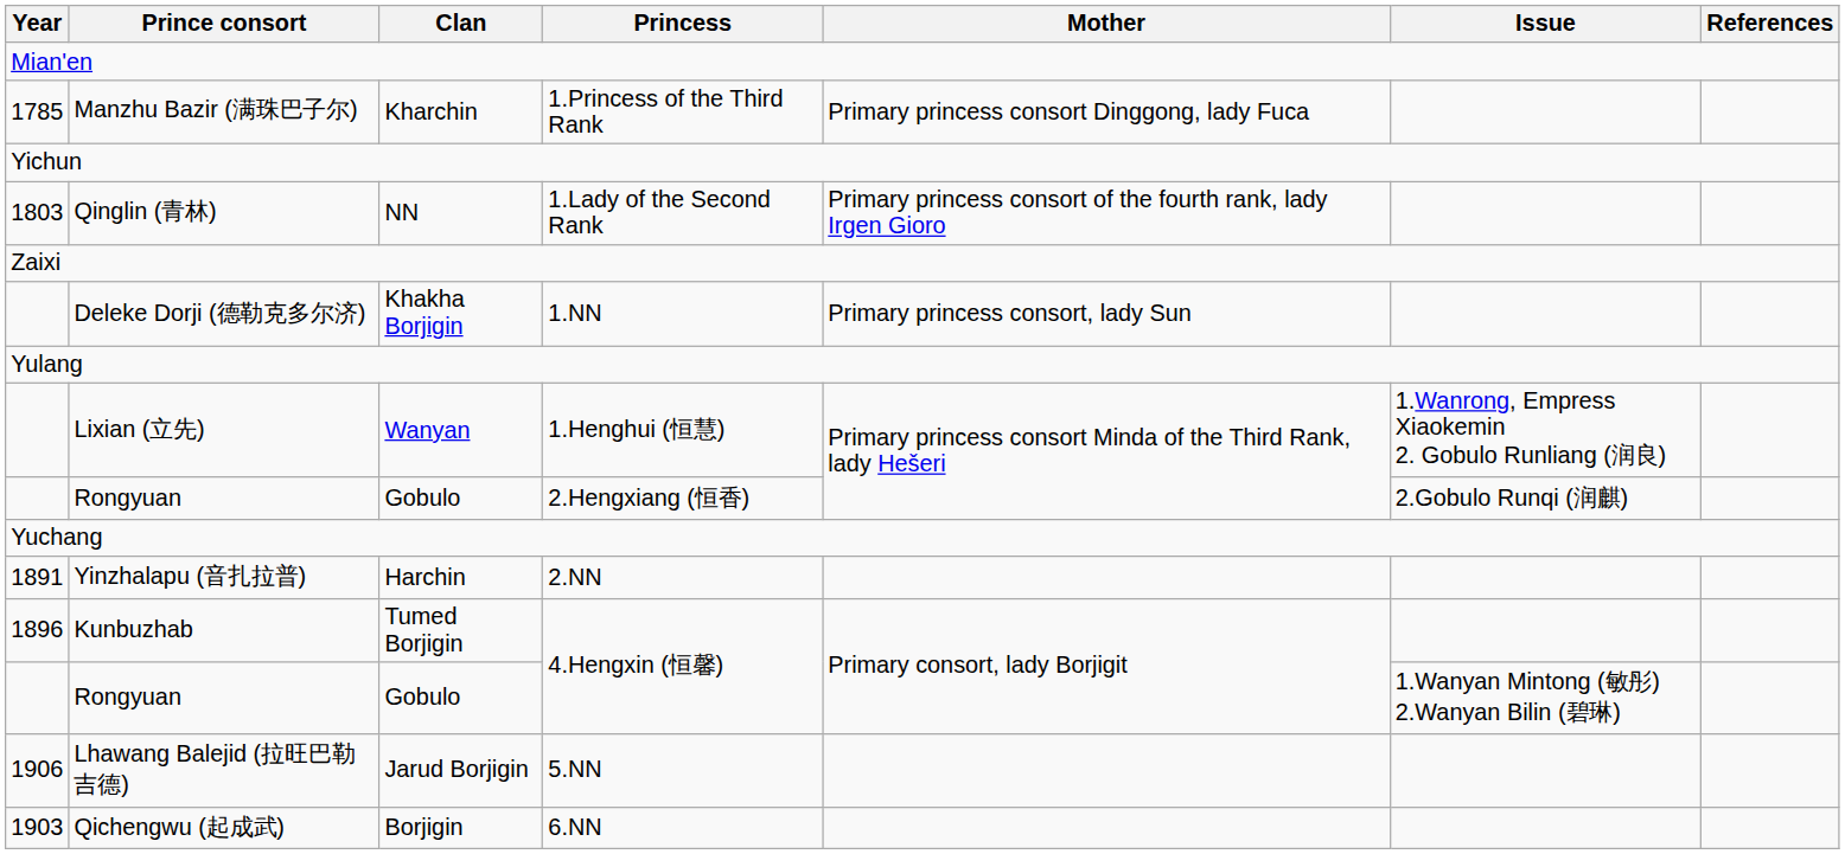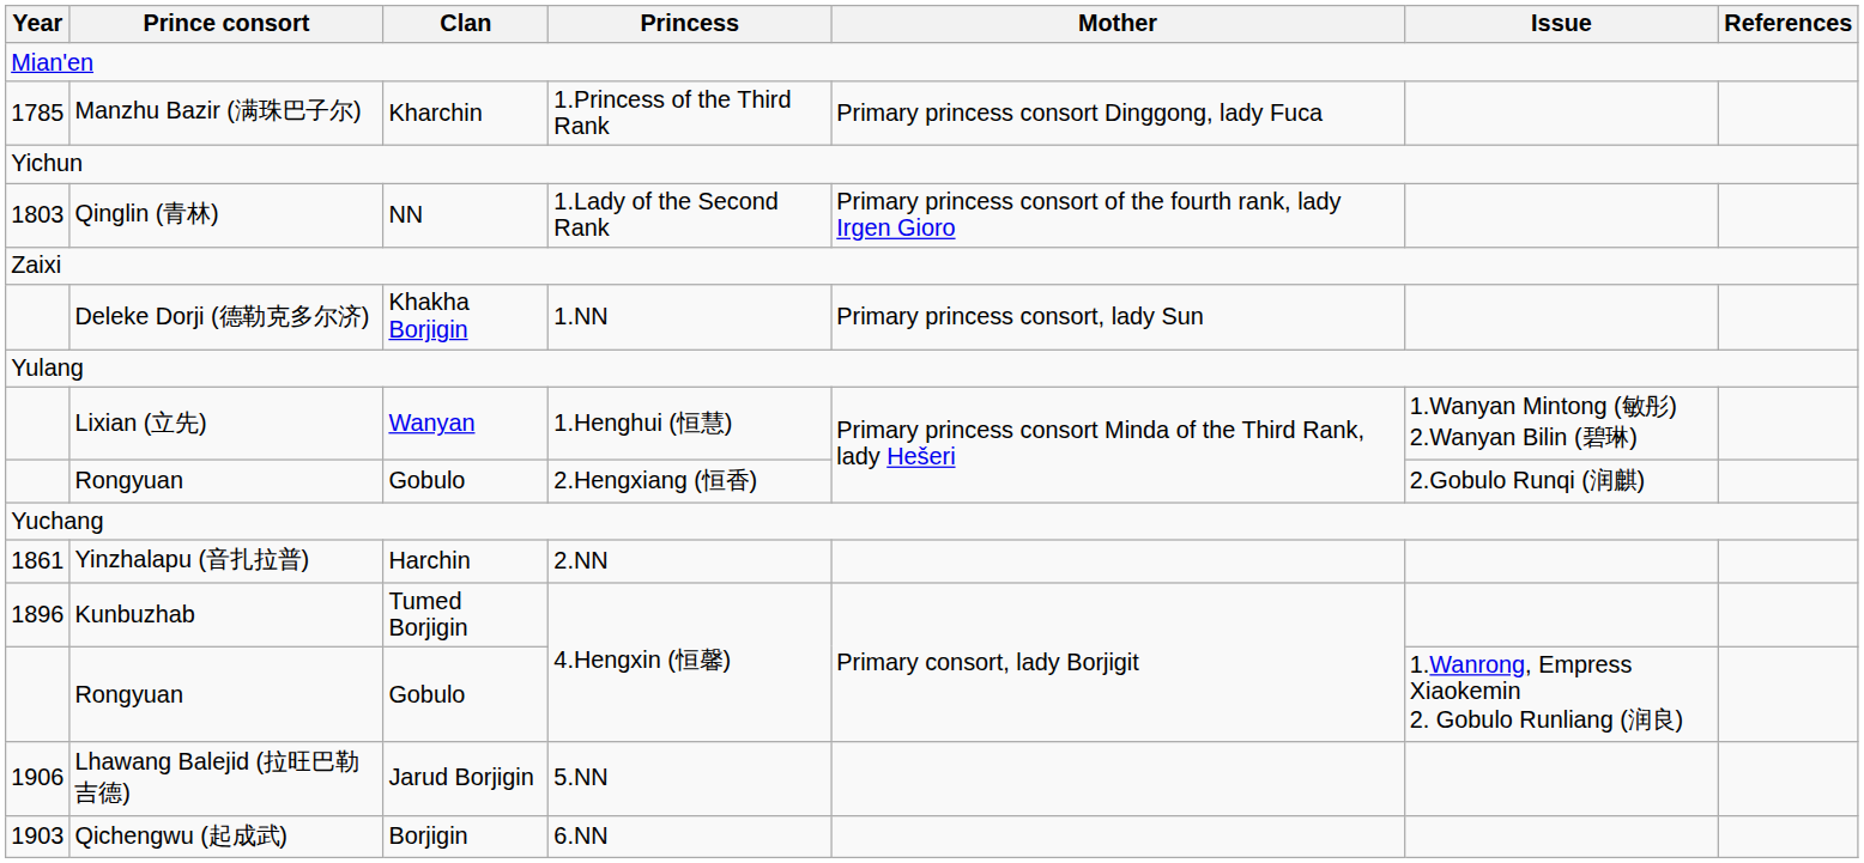Lixian (立先) | Issue: 1.Wanrong, Empress Xiaokemin 2. Gobulo Runliang (润良) -> 1.Wanyan Mintong (敏彤) 2.Wanyan Bilin (碧琳)
Yinzhalapu (音扎拉普) | Year: 1891 -> 1861
Rongyuan / 4.Hengxin (恒馨) | Issue: 1.Wanyan Mintong (敏彤) 2.Wanyan Bilin (碧琳) -> 1.Wanrong, Empress Xiaokemin 2. Gobulo Runliang (润良)
